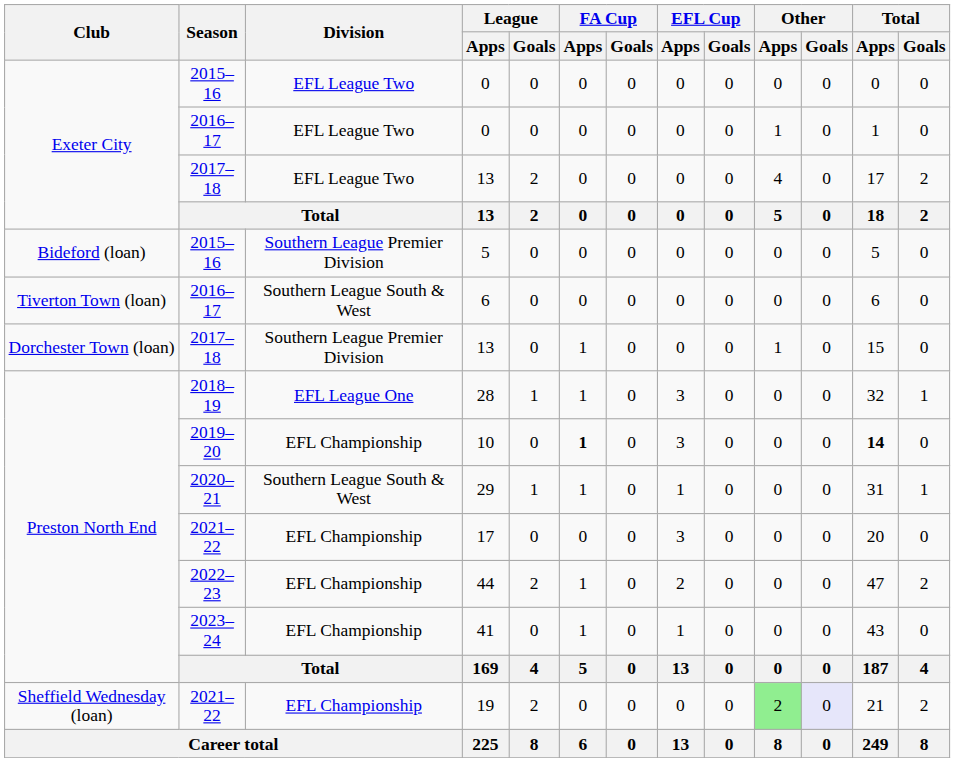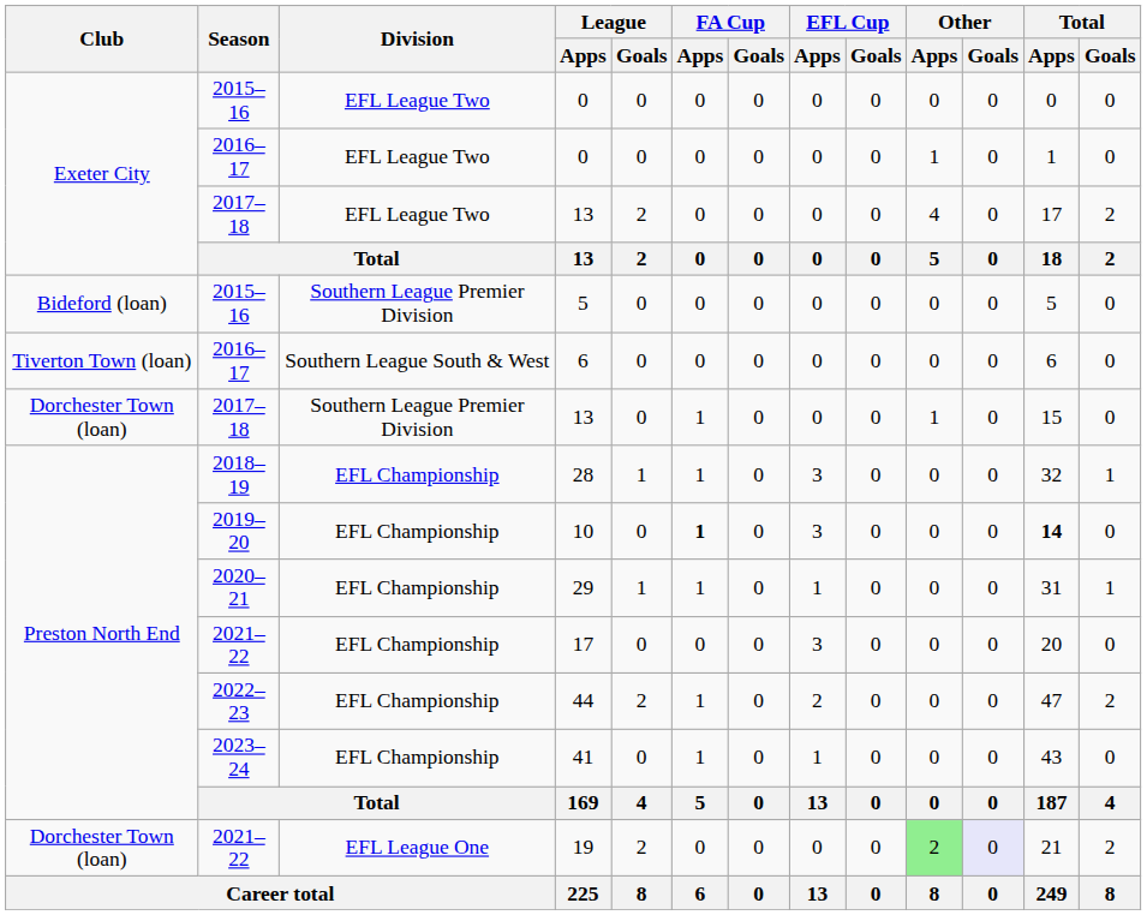28 | Division: EFL League One -> EFL Championship
29 | Division: Southern League South & West -> EFL Championship
19 | Club: Sheffield Wednesday (loan) -> Dorchester Town (loan)
19 | Division: EFL Championship -> EFL League One
